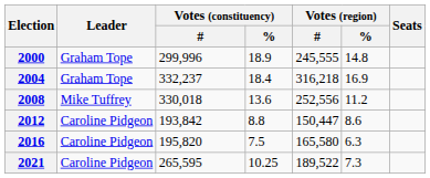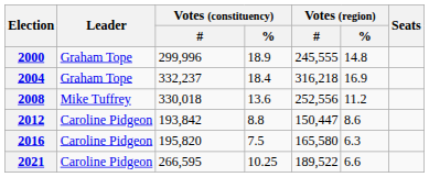2021 | Votes (constituency) / #: 265,595 -> 266,595
2021 | Votes (region) / %: 7.3 -> 6.6
